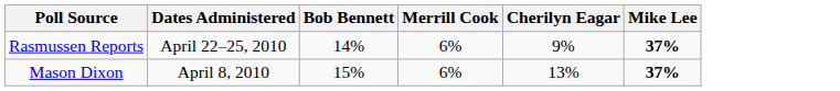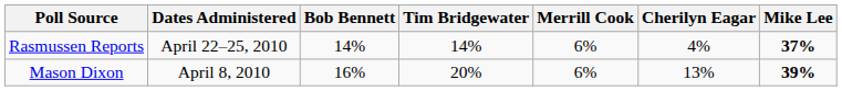+ column: Tim Bridgewater | 14% | 20%
Rasmussen Reports | Cherilyn Eagar: 9% -> 4%
Mason Dixon | Bob Bennett: 15% -> 16%
Mason Dixon | Mike Lee: 37% -> 39%
